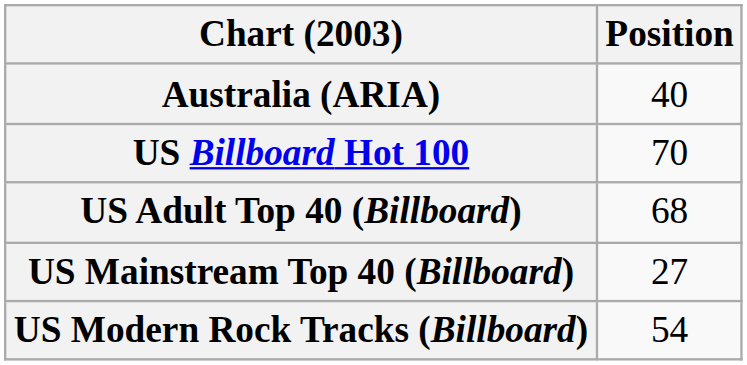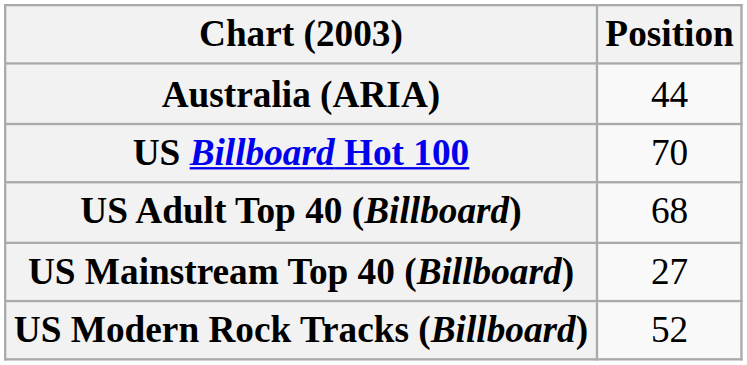Australia (ARIA) | Position: 40 -> 44
US Modern Rock Tracks (Billboard) | Position: 54 -> 52
